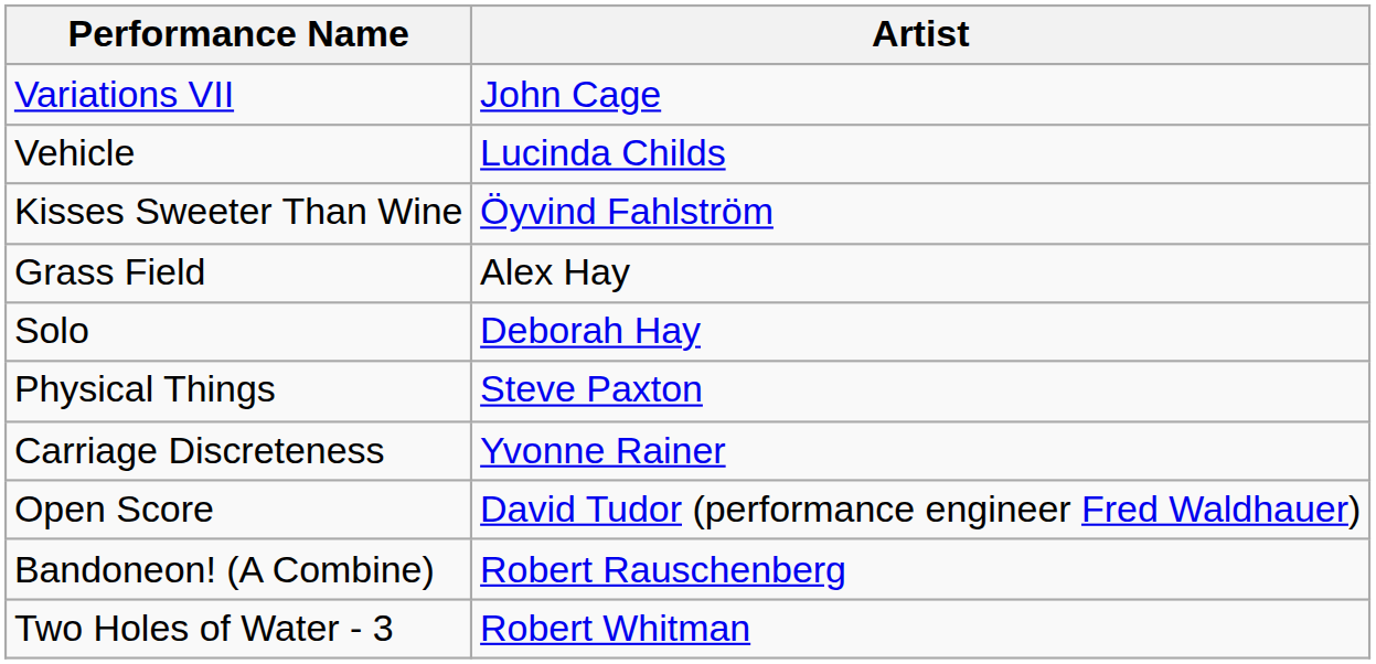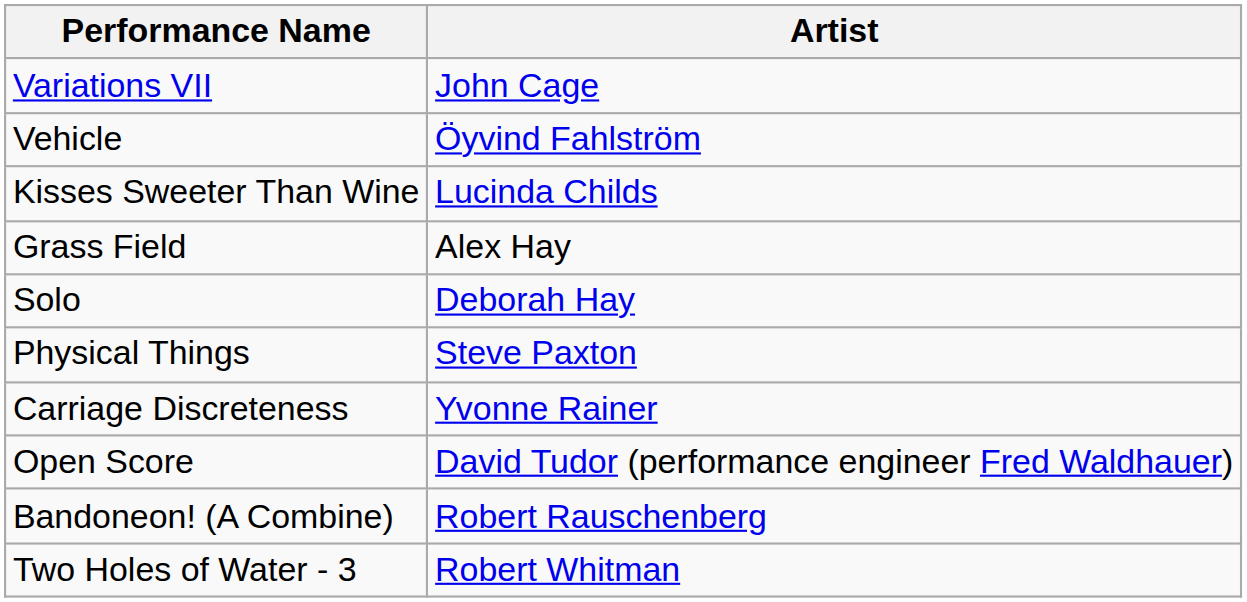Vehicle | Artist: Lucinda Childs -> Öyvind Fahlström
Kisses Sweeter Than Wine | Artist: Öyvind Fahlström -> Lucinda Childs
